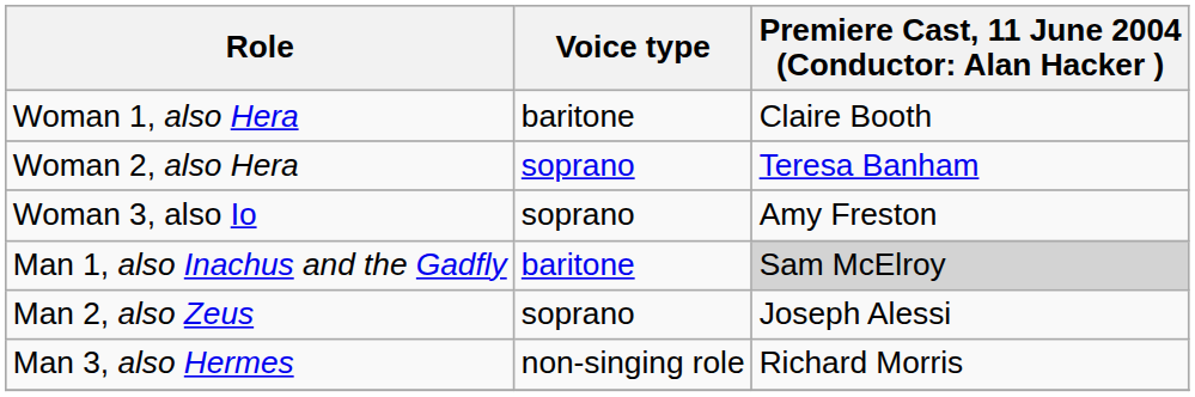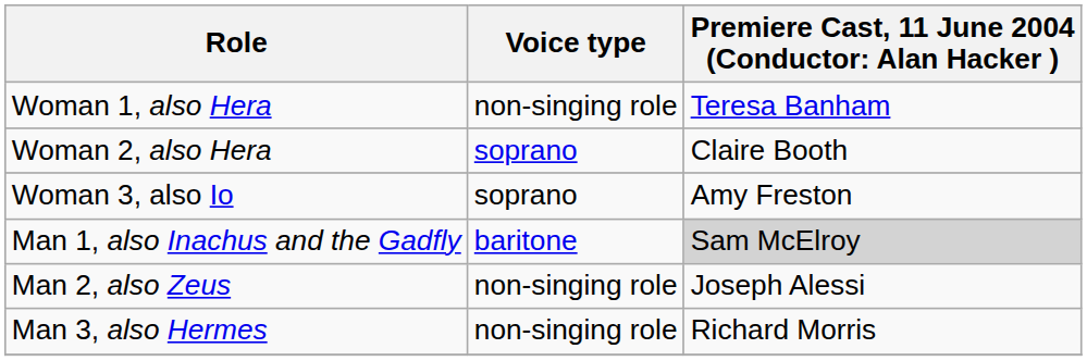Woman 1, also Hera | Voice type: baritone -> non-singing role
Woman 1, also Hera | column 3: Claire Booth -> Teresa Banham
Woman 2, also Hera | column 3: Teresa Banham -> Claire Booth
Man 2, also Zeus | Voice type: soprano -> non-singing role
